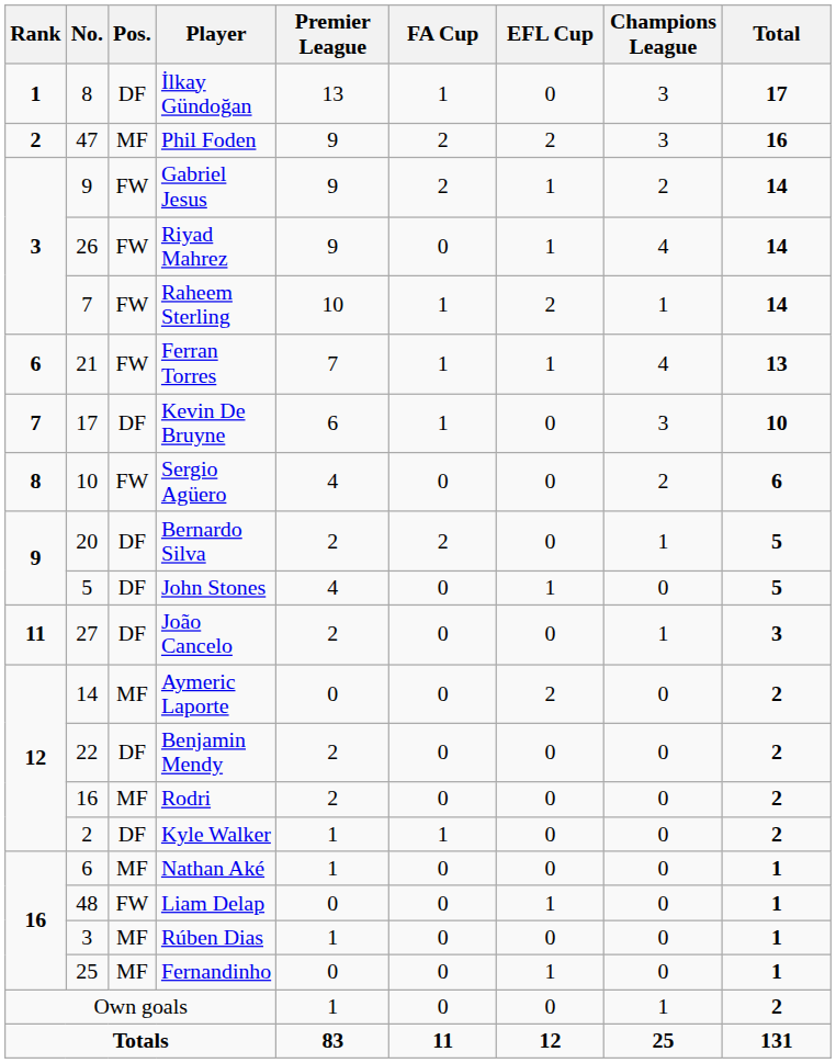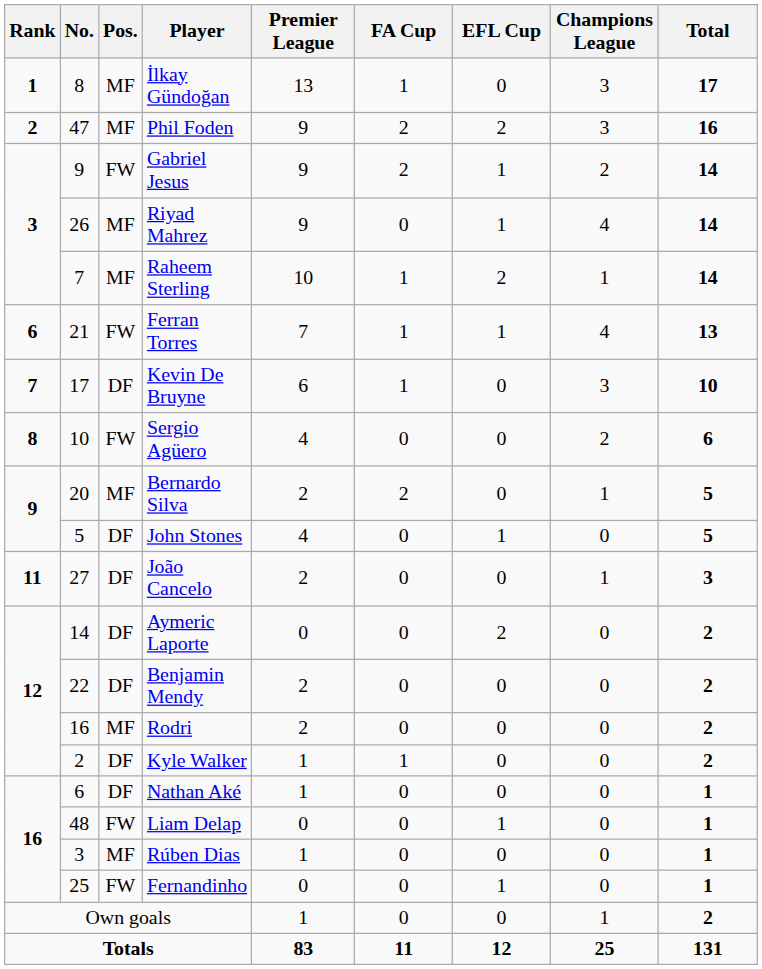İlkay Gündoğan | Pos.: DF -> MF
Riyad Mahrez | Pos.: FW -> MF
Raheem Sterling | Pos.: FW -> MF
Bernardo Silva | Pos.: DF -> MF
Aymeric Laporte | Pos.: MF -> DF
Nathan Aké | Pos.: MF -> DF
Fernandinho | Pos.: MF -> FW
